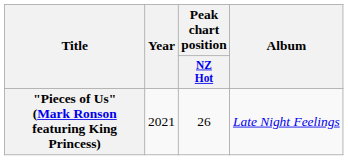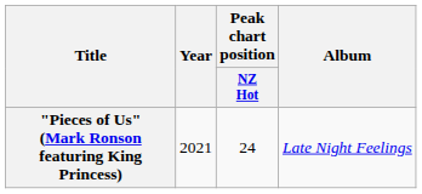"Pieces of Us" (Mark Ronson featuring King Princess) | Peak chart position / NZ Hot: 26 -> 24
